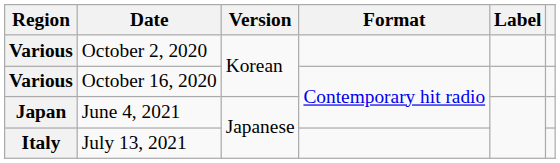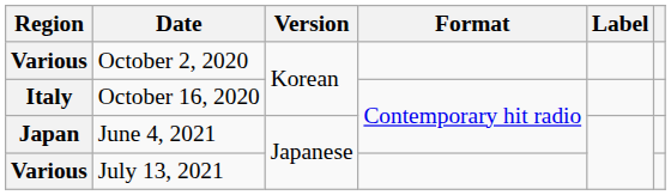October 16, 2020 | Region: Various -> Italy
July 13, 2021 | Region: Italy -> Various
